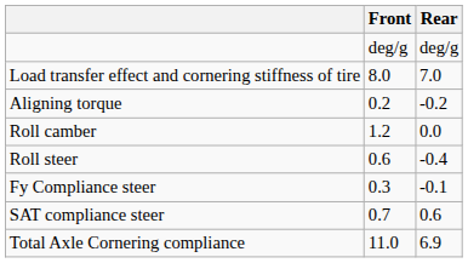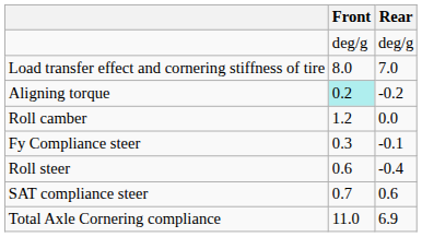Aligning torque | Front: no background -> paleturquoise background
rows swapped: Roll steer <-> Fy Compliance steer
